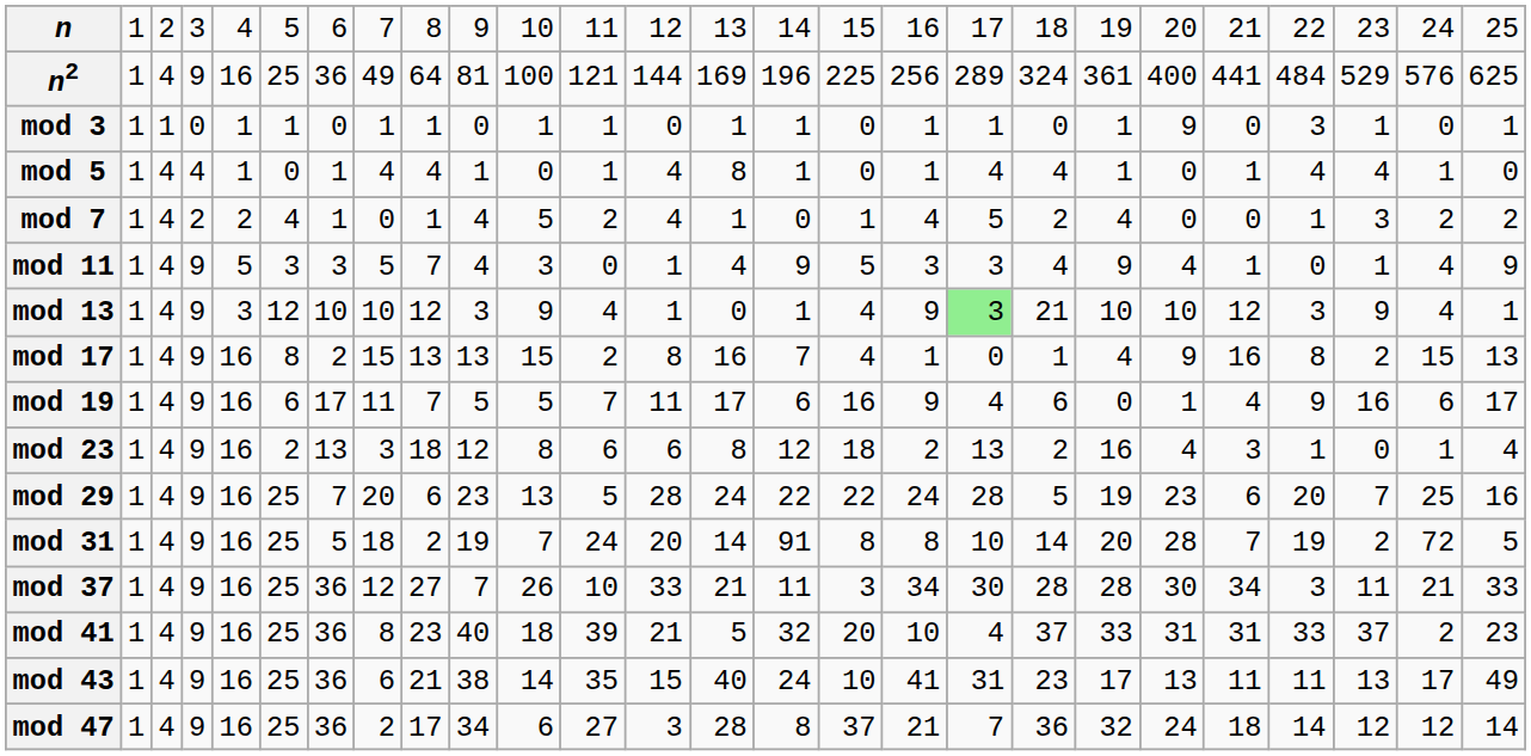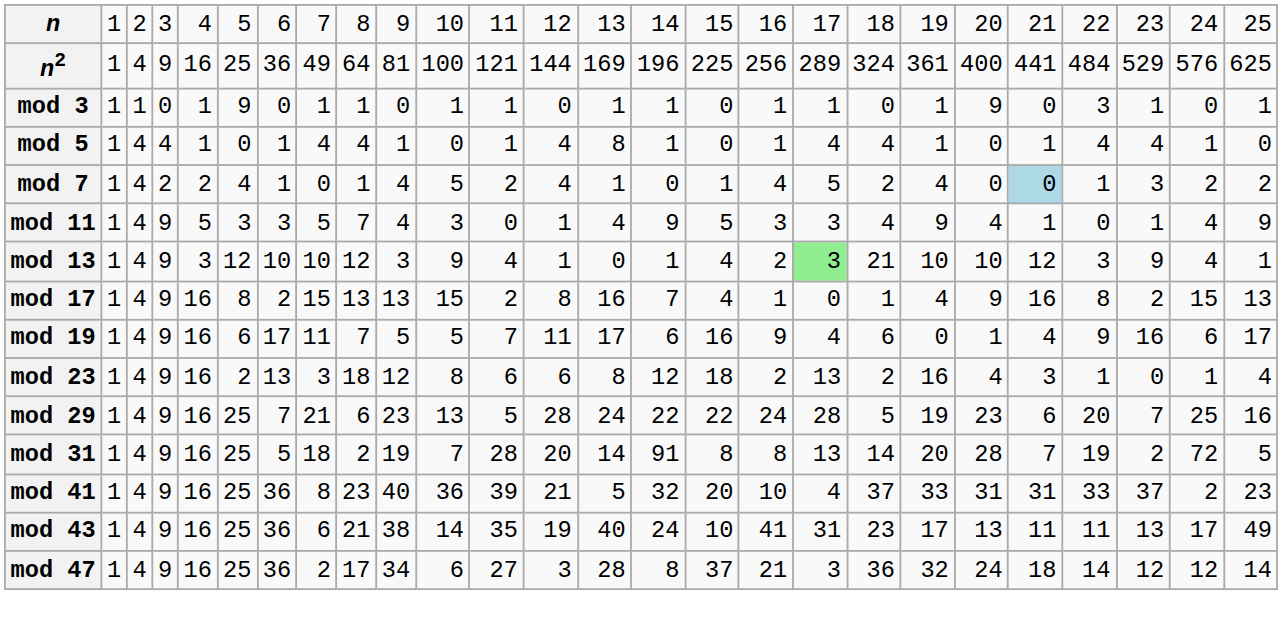mod 3 | column 6: 1 -> 9
mod 7 | column 22: no background -> lightblue background
mod 13 | column 17: 9 -> 2
mod 29 | column 8: 20 -> 21
mod 31 | column 12: 24 -> 28
mod 31 | column 18: 10 -> 13
- row: mod 37 | 1 | 4 | 9 | 16 | 25 | 36 | 12 | 27 | 7 | 26 | 10 | 33 | 21 | 11 | 3 | 34 | 30 | 28 | 28 | 30 | 34 | 3 | 11 | 21 | 33
mod 41 | column 11: 18 -> 36
mod 43 | column 13: 15 -> 19
mod 47 | column 18: 7 -> 3
